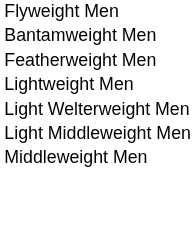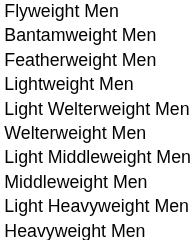+ row: Welterweight Men
+ row: Light Heavyweight Men
+ row: Heavyweight Men
